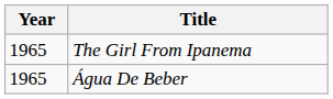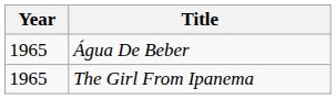rows swapped: The Girl From Ipanema <-> Água De Beber
